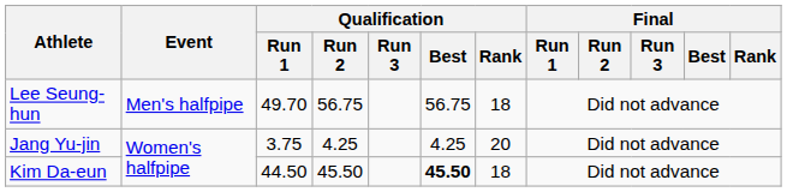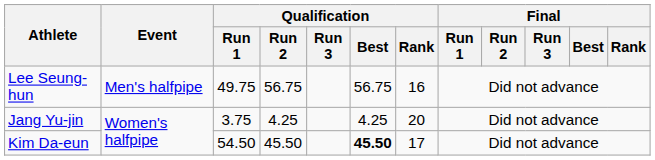Lee Seung-hun | Qualification / Run 1: 49.70 -> 49.75
Lee Seung-hun | Qualification / Rank: 18 -> 16
Kim Da-eun | Qualification / Run 1: 44.50 -> 54.50
Kim Da-eun | Qualification / Rank: 18 -> 17
